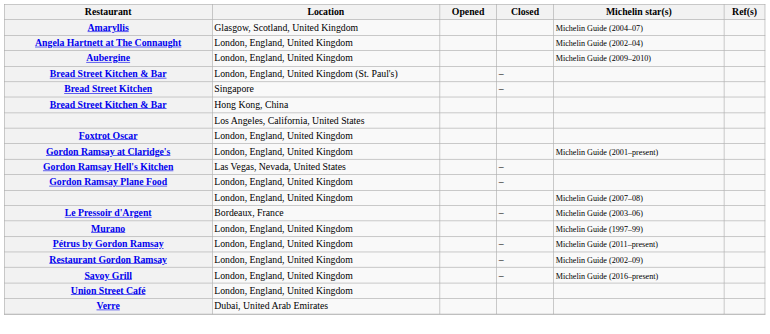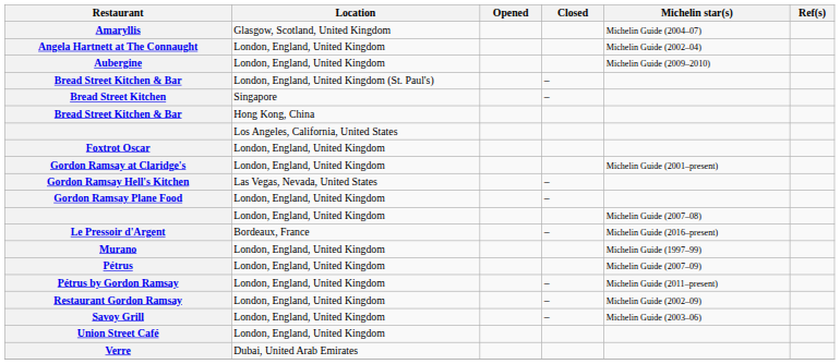Le Pressoir d'Argent | Michelin star(s): Michelin Guide (2003–06) -> Michelin Guide (2016–present)
+ row: Pétrus | London, England, United Kingdom | Michelin Guide (2007–09)
Savoy Grill | Michelin star(s): Michelin Guide (2016–present) -> Michelin Guide (2003–06)
